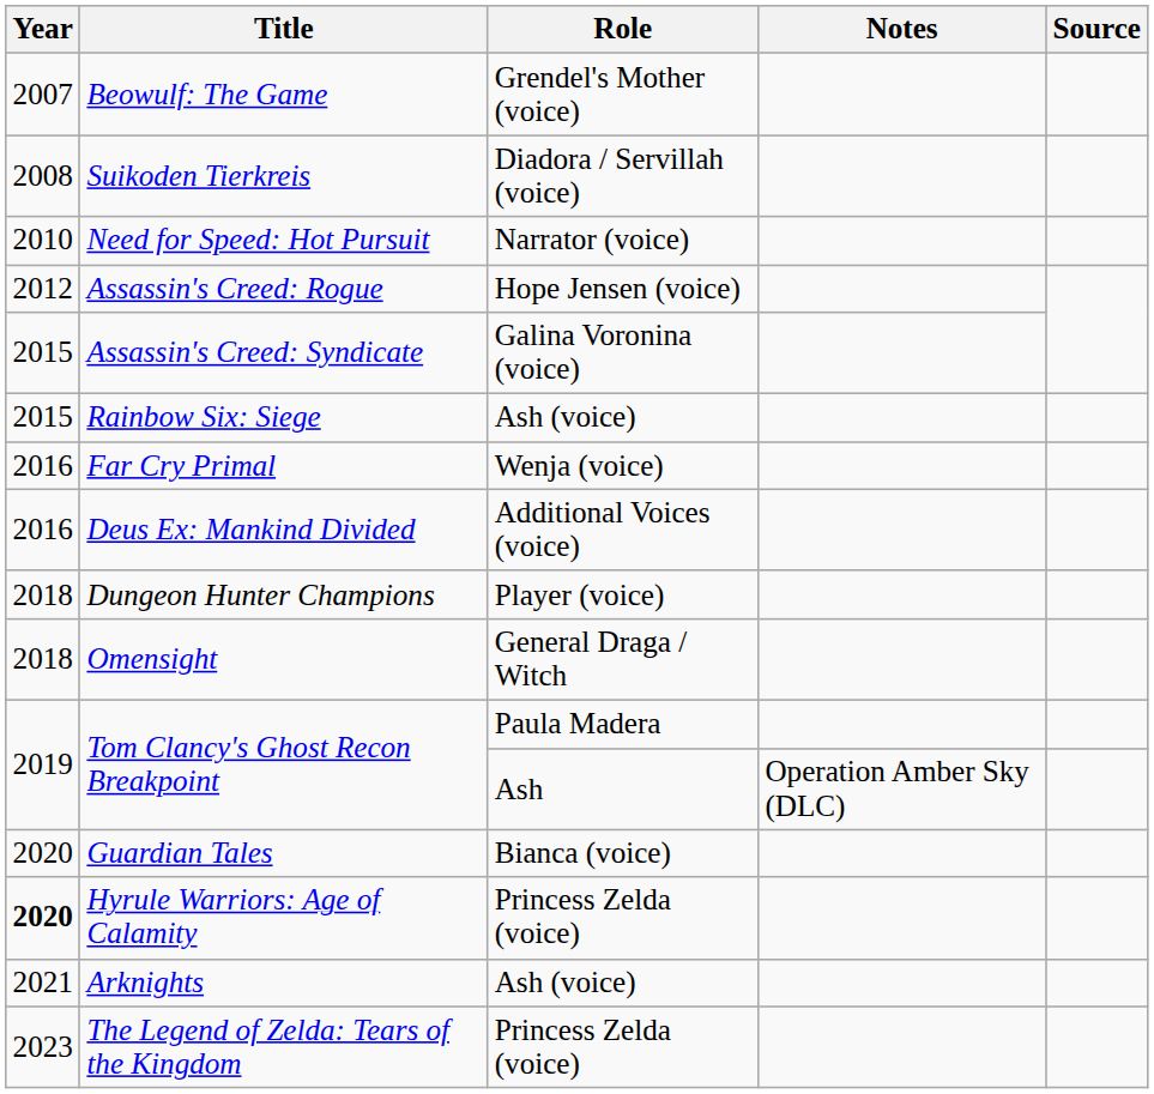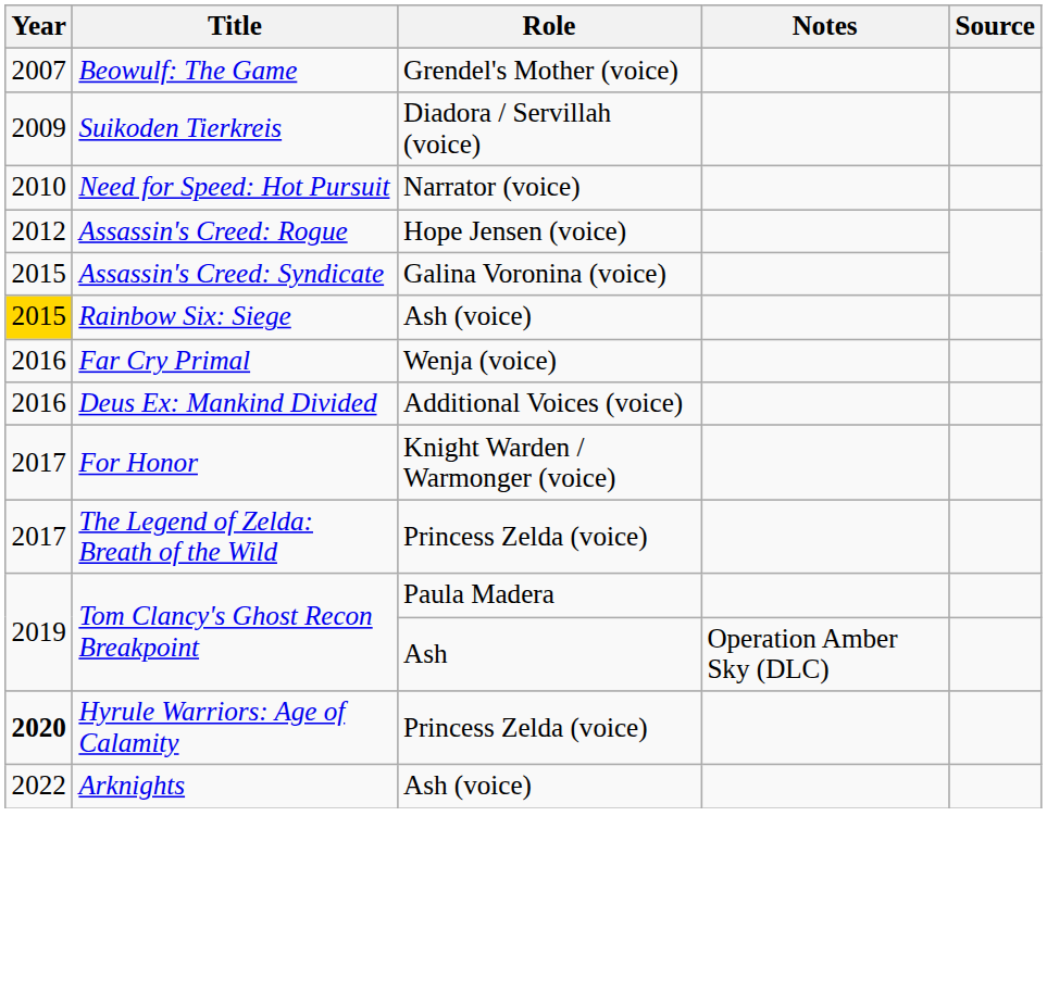Suikoden Tierkreis | Year: 2008 -> 2009
Rainbow Six: Siege | Year: no background -> gold background
+ row: 2017 | For Honor | Knight Warden / Warmonger (voice)
+ row: 2017 | The Legend of Zelda: Breath of the Wild | Princess Zelda (voice)
- row: 2018 | Dungeon Hunter Champions | Player (voice)
- row: 2018 | Omensight | General Draga / Witch
- row: 2020 | Guardian Tales | Bianca (voice)
Arknights | Year: 2021 -> 2022
- row: 2023 | The Legend of Zelda: Tears of the Kingdom | Princess Zelda (voice)
